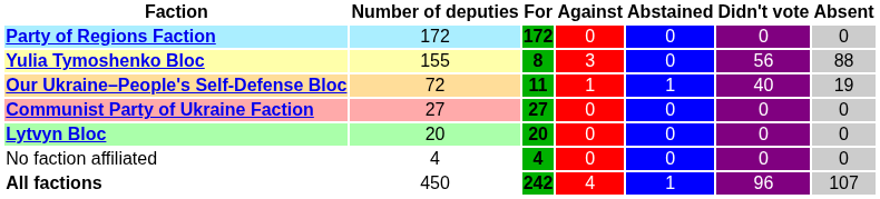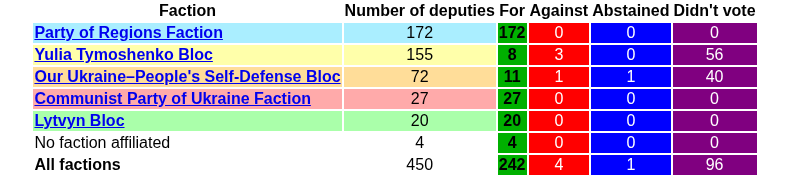- column: Absent | 0 | 88 | 19 | 0 | 0 | 0 | 107
